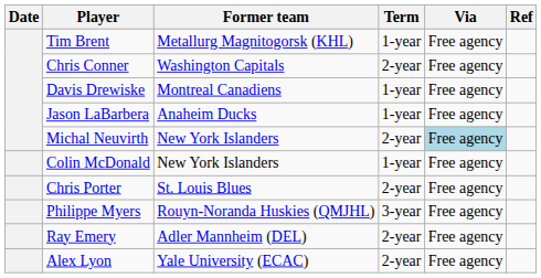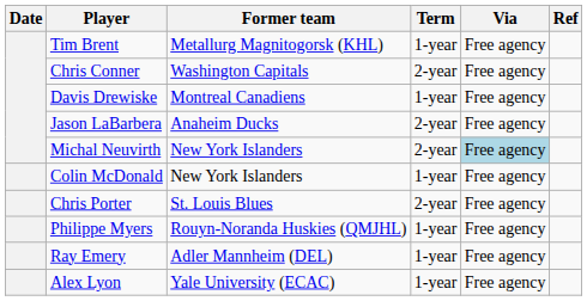Jason LaBarbera | Term: 1-year -> 2-year
Philippe Myers | Term: 3-year -> 1-year
Ray Emery | Term: 2-year -> 1-year
Alex Lyon | Term: 2-year -> 1-year
